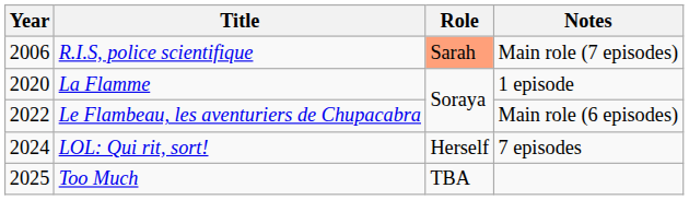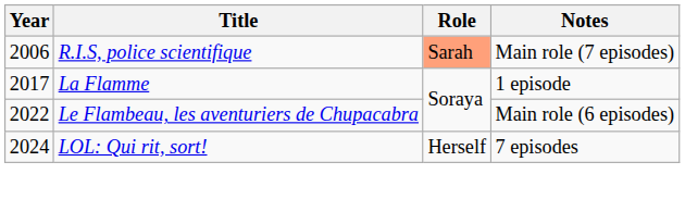La Flamme | Year: 2020 -> 2017
- row: 2025 | Too Much | TBA
